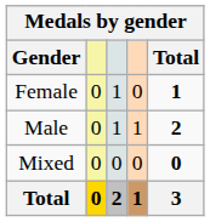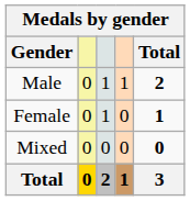rows swapped: Female <-> Male
